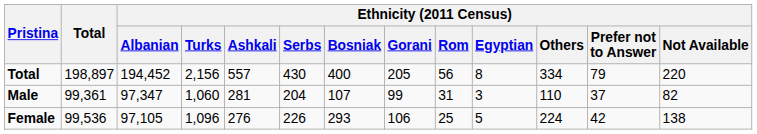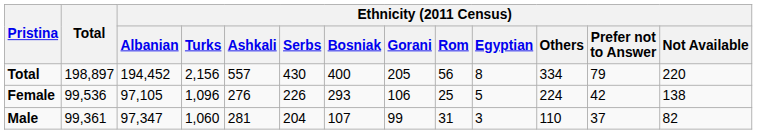rows swapped: Male <-> Female
